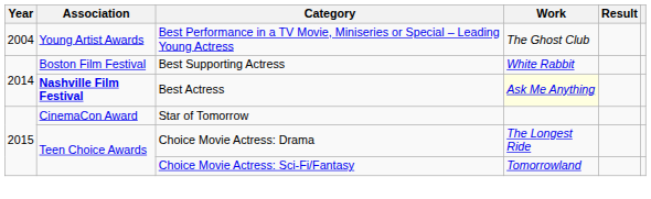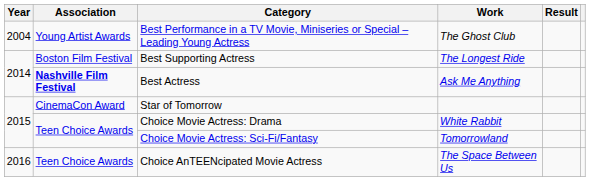Best Supporting Actress | Work: White Rabbit -> The Longest Ride
Best Actress | Work: lightyellow background -> no background
Choice Movie Actress: Drama | Work: The Longest Ride -> White Rabbit
+ row: 2016 | Teen Choice Awards | Choice AnTEENcipated Movie Actress | The Space Between Us
